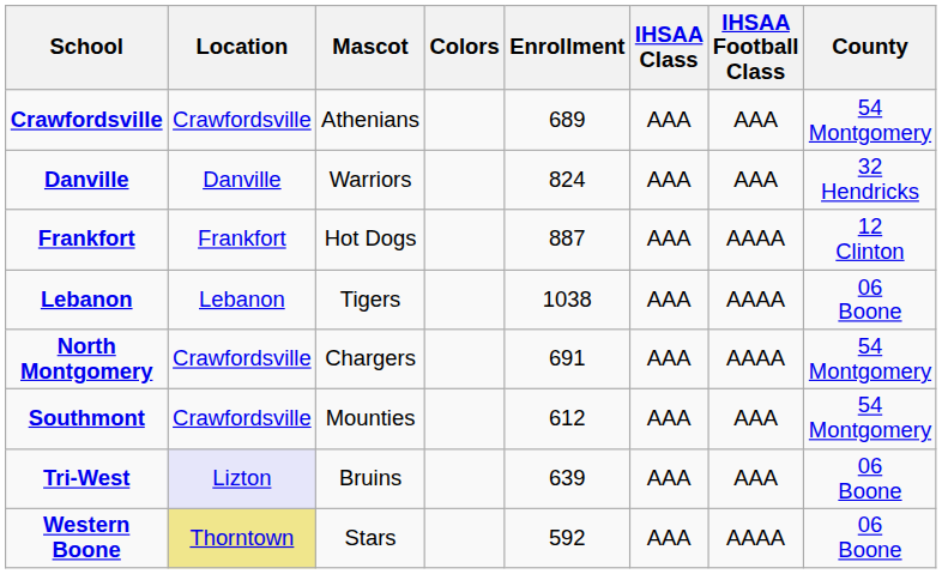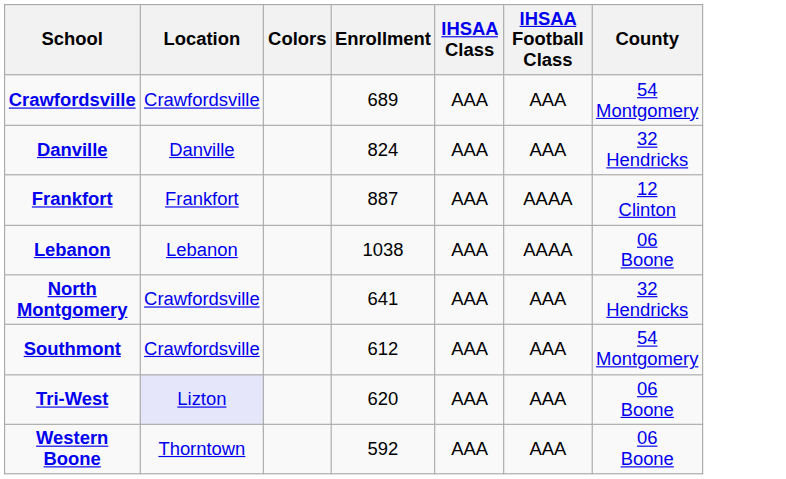- column: Mascot | Athenians | Warriors | Hot Dogs | Tigers | Chargers | Mounties | Bruins | Stars
North Montgomery | Enrollment: 691 -> 641
North Montgomery | IHSAA Football Class: AAAA -> AAA
North Montgomery | County: 54 Montgomery -> 32 Hendricks
Tri-West | Enrollment: 639 -> 620
Western Boone | Location: khaki background -> no background
Western Boone | IHSAA Football Class: AAAA -> AAA
